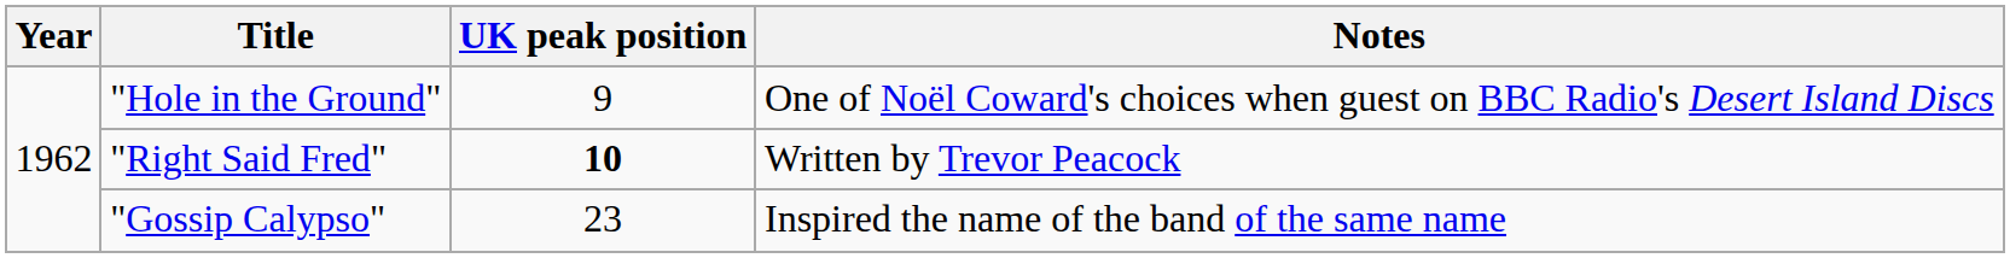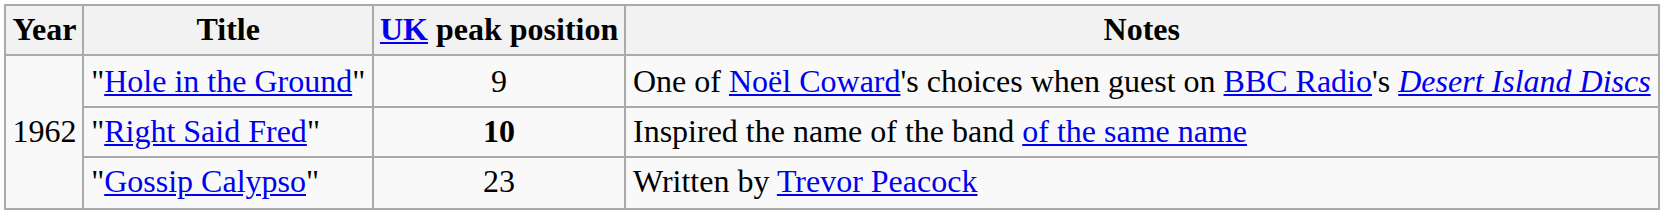"Right Said Fred" | Notes: Written by Trevor Peacock -> Inspired the name of the band of the same name
"Gossip Calypso" | Notes: Inspired the name of the band of the same name -> Written by Trevor Peacock
